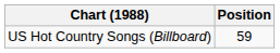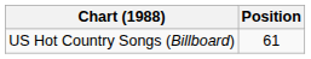US Hot Country Songs (Billboard) | Position: 59 -> 61
